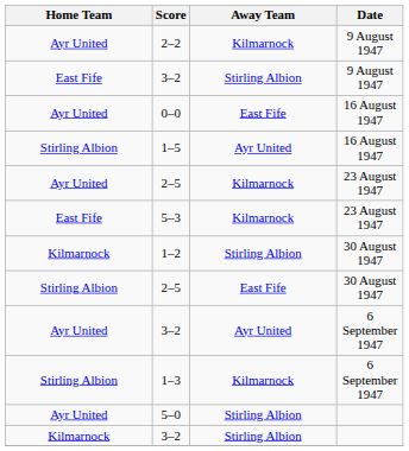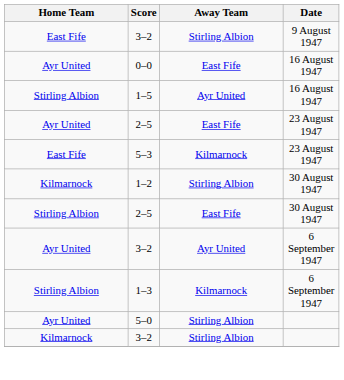- row: Ayr United | 2–2 | Kilmarnock | 9 August 1947
2–5 / 23 August 1947 | Away Team: Kilmarnock -> East Fife
